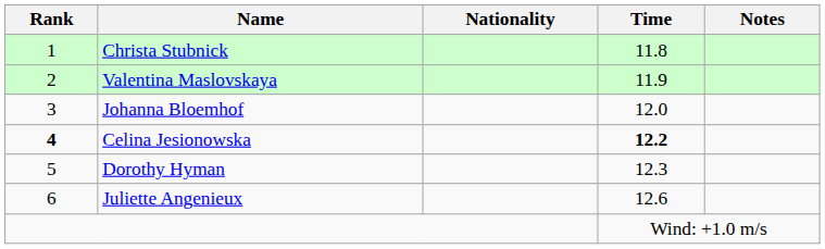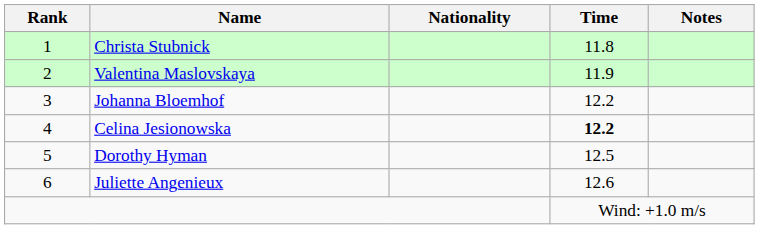Johanna Bloemhof | Time: 12.0 -> 12.2
Celina Jesionowska | Rank: bold -> normal
Dorothy Hyman | Time: 12.3 -> 12.5
